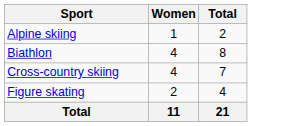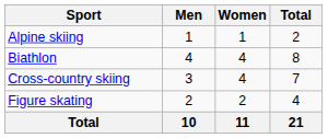+ column: Men | 1 | 4 | 3 | 2 | 10
